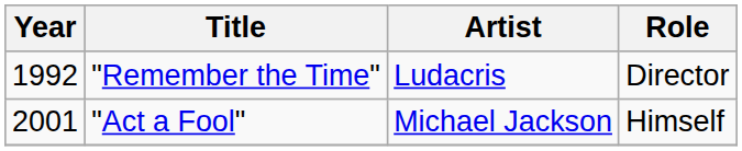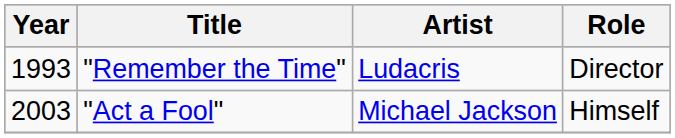"Remember the Time" | Year: 1992 -> 1993
"Act a Fool" | Year: 2001 -> 2003
